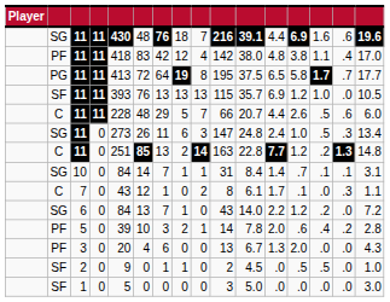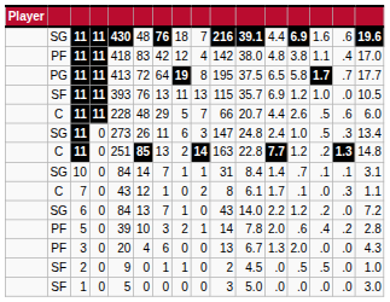SF / 11 | column 8: 13 -> 11
